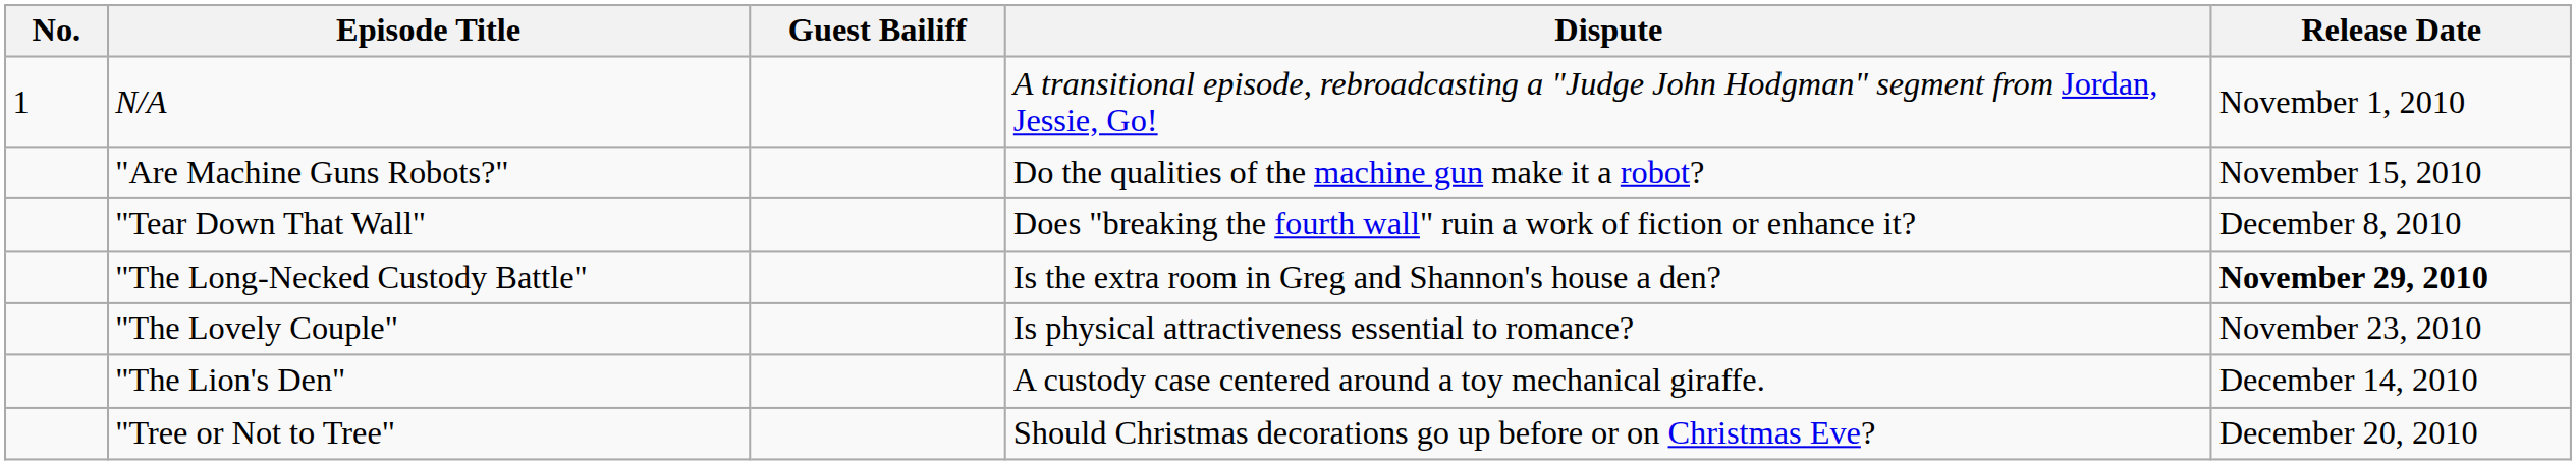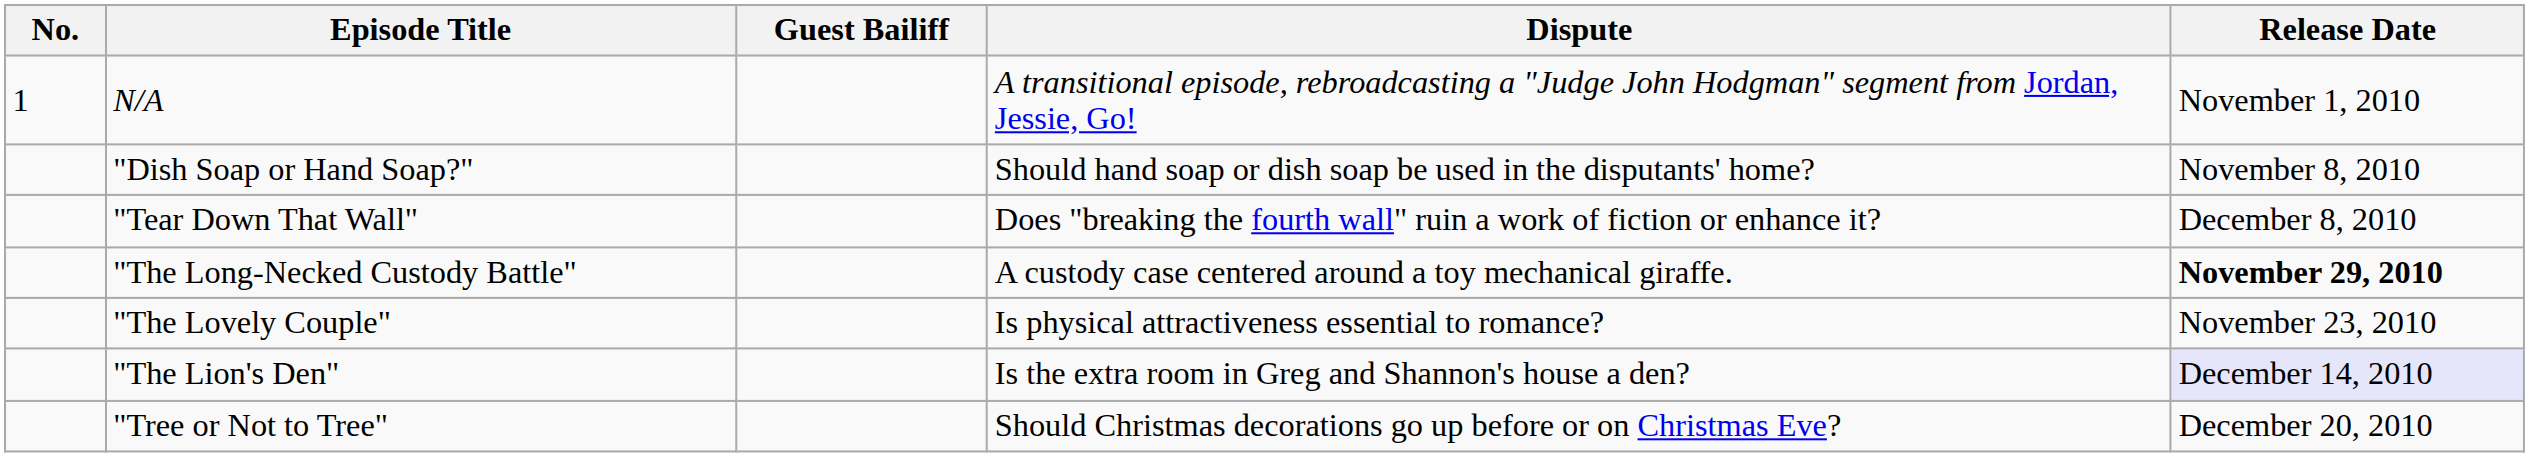+ row: "Dish Soap or Hand Soap?" | Should hand soap or dish soap be used in the disputants' home? | November 8, 2010
- row: "Are Machine Guns Robots?" | Do the qualities of the machine gun make it a robot? | November 15, 2010
"The Long-Necked Custody Battle" | Dispute: Is the extra room in Greg and Shannon's house a den? -> A custody case centered around a toy mechanical giraffe.
"The Lion's Den" | Dispute: A custody case centered around a toy mechanical giraffe. -> Is the extra room in Greg and Shannon's house a den?
"The Lion's Den" | Release Date: no background -> lavender background
